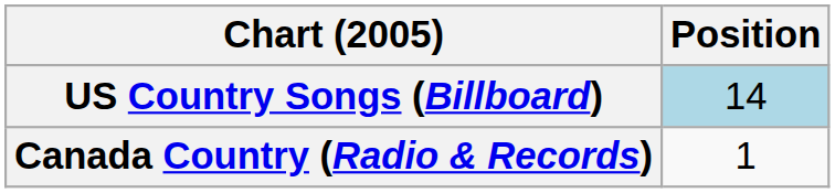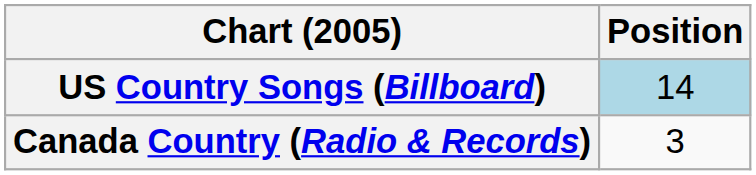Canada Country (Radio & Records) | Position: 1 -> 3
